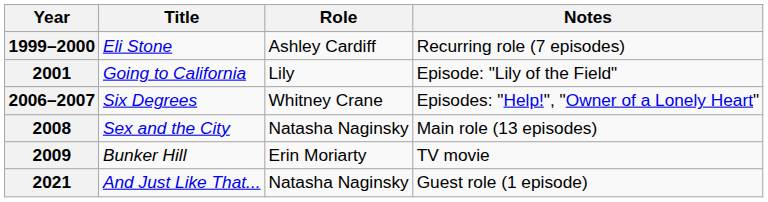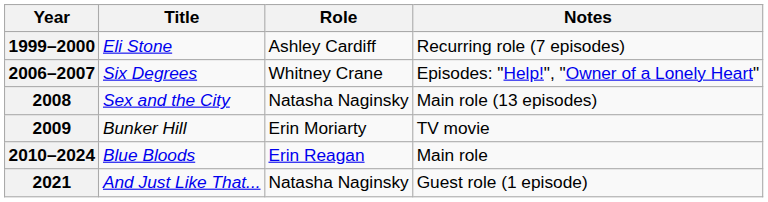- row: 2001 | Going to California | Lily | Episode: "Lily of the Field"
+ row: 2010–2024 | Blue Bloods | Erin Reagan | Main role
